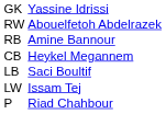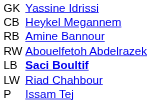rows swapped: RW <-> CB
LB | column 3: normal -> bold
LW | column 3: Issam Tej -> Riad Chahbour
P | column 3: Riad Chahbour -> Issam Tej
